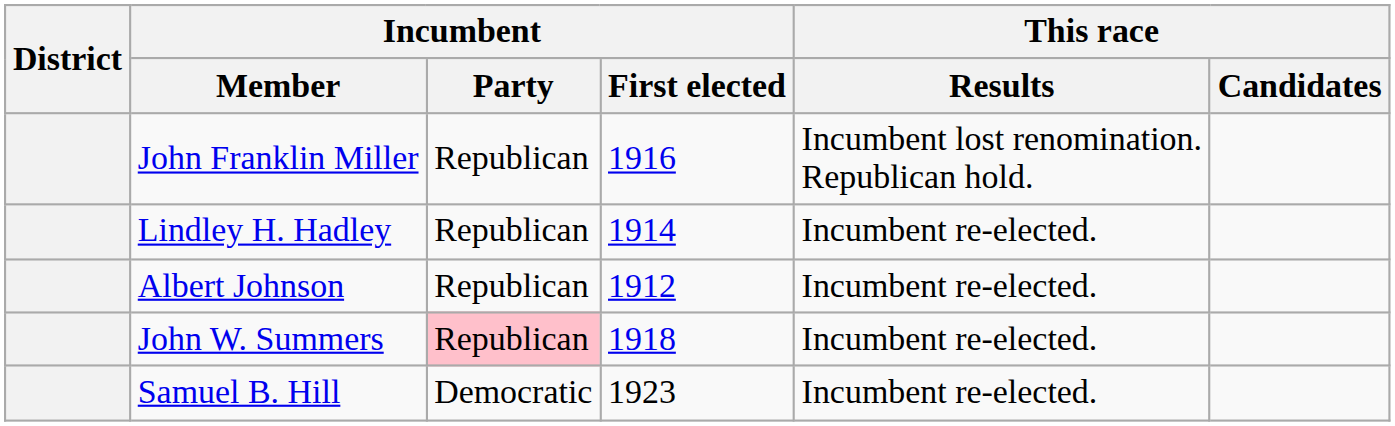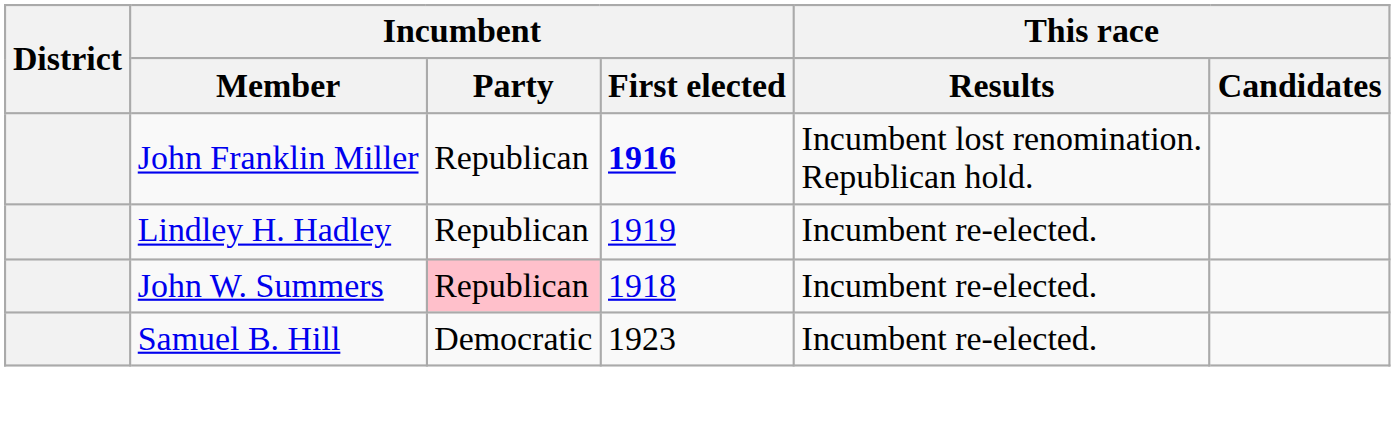John Franklin Miller | Incumbent / First elected: normal -> bold
Lindley H. Hadley | Incumbent / First elected: 1914 -> 1919
- row: Albert Johnson | Republican | 1912 | Incumbent re-elected.
